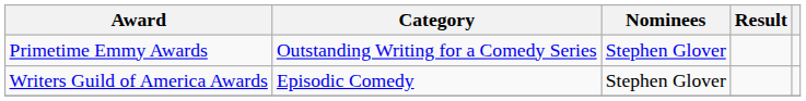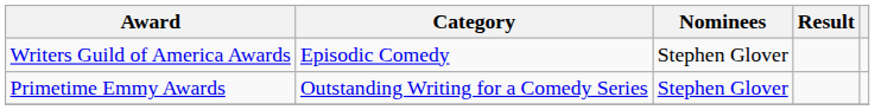rows swapped: Primetime Emmy Awards <-> Writers Guild of America Awards
